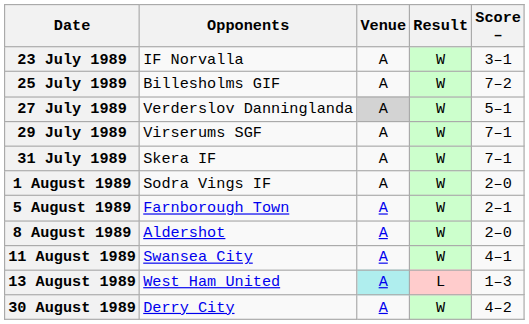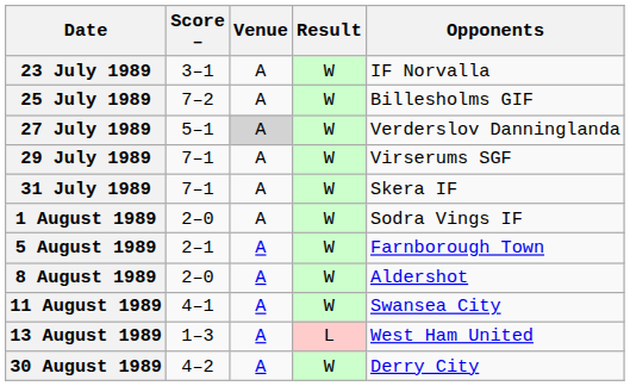columns swapped: Opponents <-> Score –
13 August 1989 | Venue: paleturquoise background -> no background
